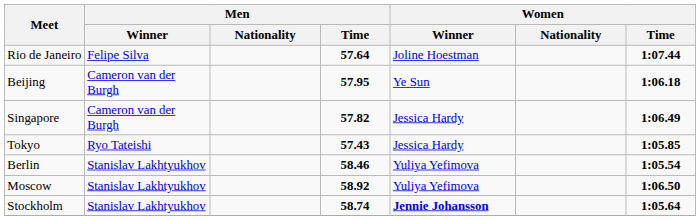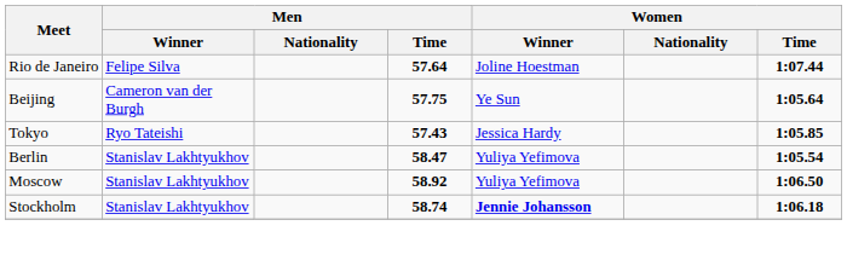Beijing | Men / Time: 57.95 -> 57.75
Beijing | Women / Time: 1:06.18 -> 1:05.64
- row: Singapore | Cameron van der Burgh | 57.82 | Jessica Hardy | 1:06.49
Berlin | Men / Time: 58.46 -> 58.47
Stockholm | Women / Time: 1:05.64 -> 1:06.18
